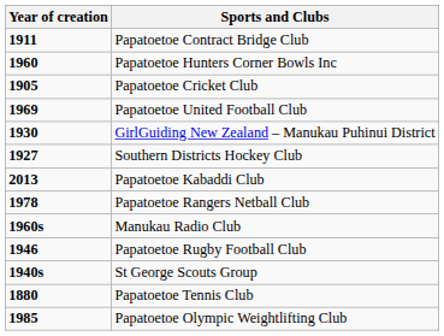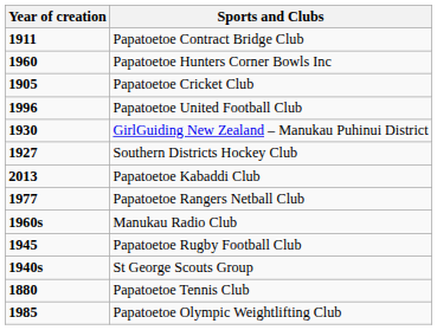Papatoetoe United Football Club | Year of creation: 1969 -> 1996
Papatoetoe Rangers Netball Club | Year of creation: 1978 -> 1977
Papatoetoe Rugby Football Club | Year of creation: 1946 -> 1945
